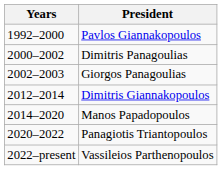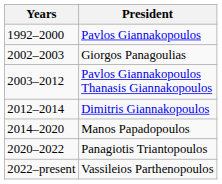- row: 2000–2002 | Dimitris Panagoulias
+ row: 2003–2012 | Pavlos Giannakopoulos Thanasis Giannakopoulos
